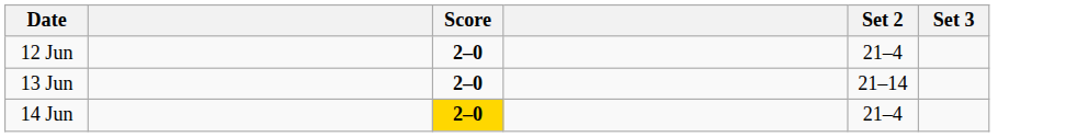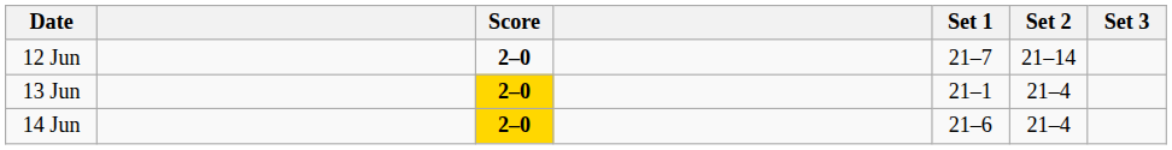+ column: Set 1 | 21–7 | 21–1 | 21–6
12 Jun | Set 2: 21–4 -> 21–14
13 Jun | Score: no background -> gold background
13 Jun | Set 2: 21–14 -> 21–4
